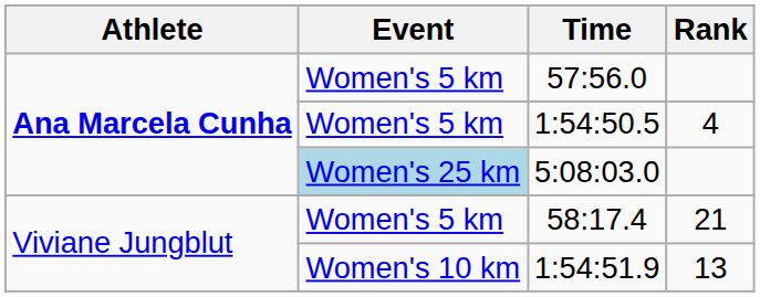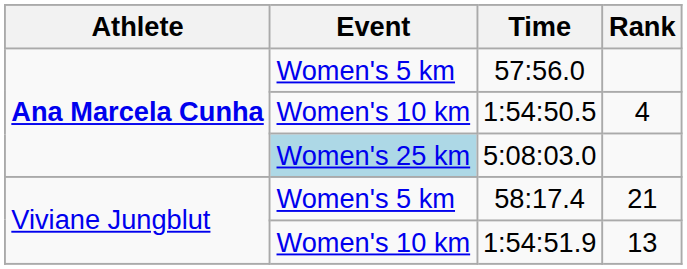1:54:50.5 | Event: Women's 5 km -> Women's 10 km
